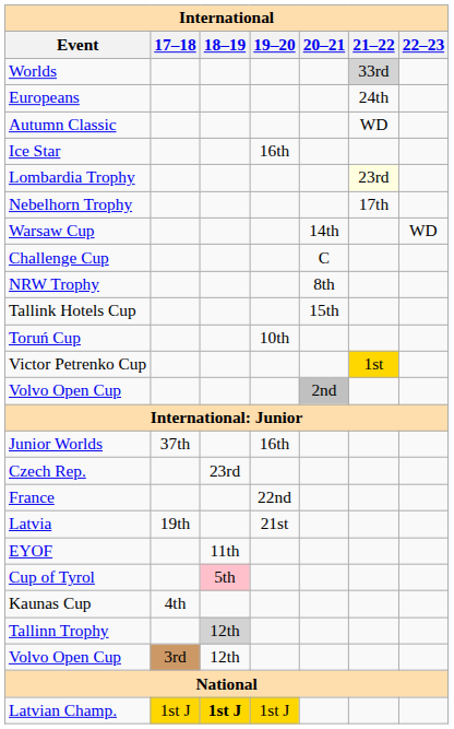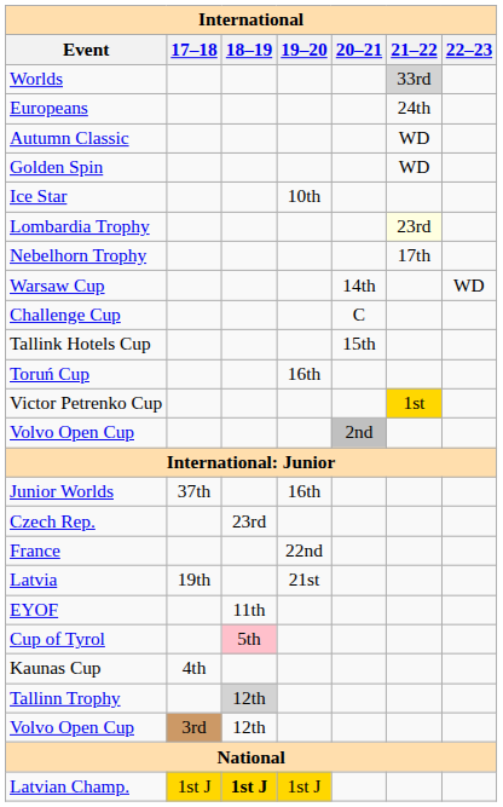+ row: Golden Spin | WD
Ice Star | 19–20: 16th -> 10th
- row: NRW Trophy | 8th
Toruń Cup | 19–20: 10th -> 16th
